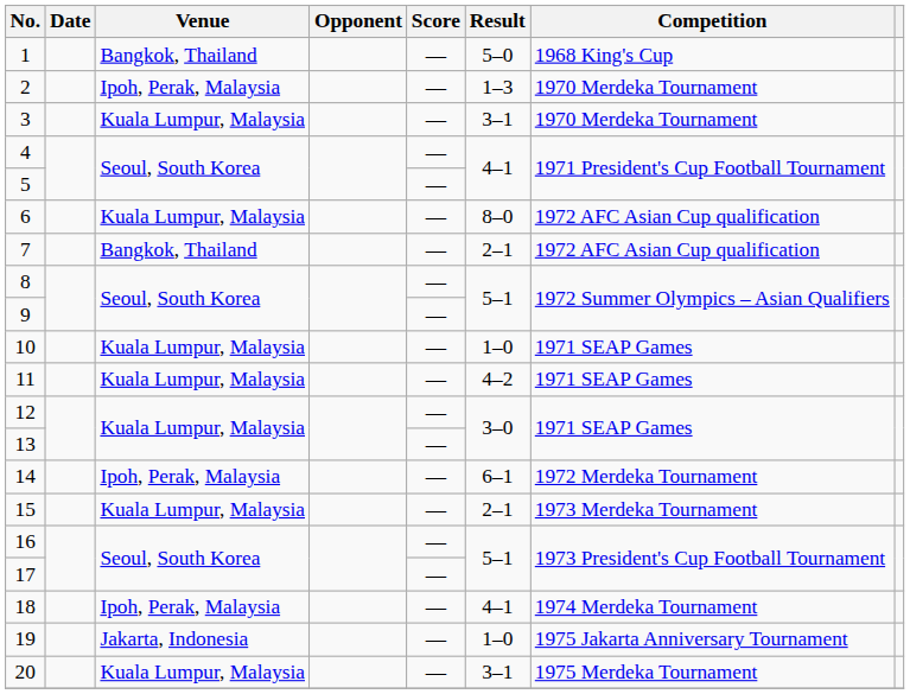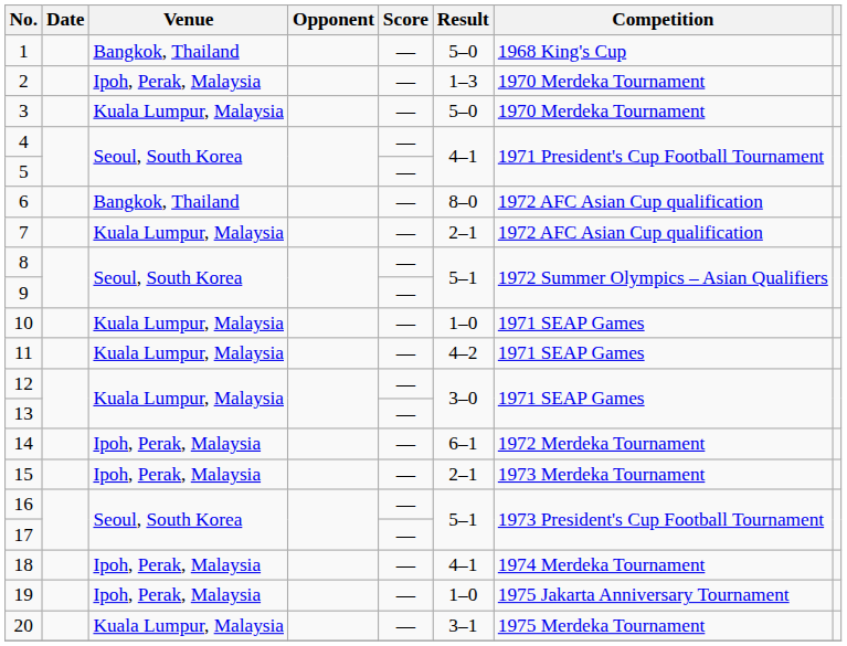3 | Result: 3–1 -> 5–0
6 | Venue: Kuala Lumpur, Malaysia -> Bangkok, Thailand
7 | Venue: Bangkok, Thailand -> Kuala Lumpur, Malaysia
15 | Venue: Kuala Lumpur, Malaysia -> Ipoh, Perak, Malaysia
19 | Venue: Jakarta, Indonesia -> Ipoh, Perak, Malaysia
